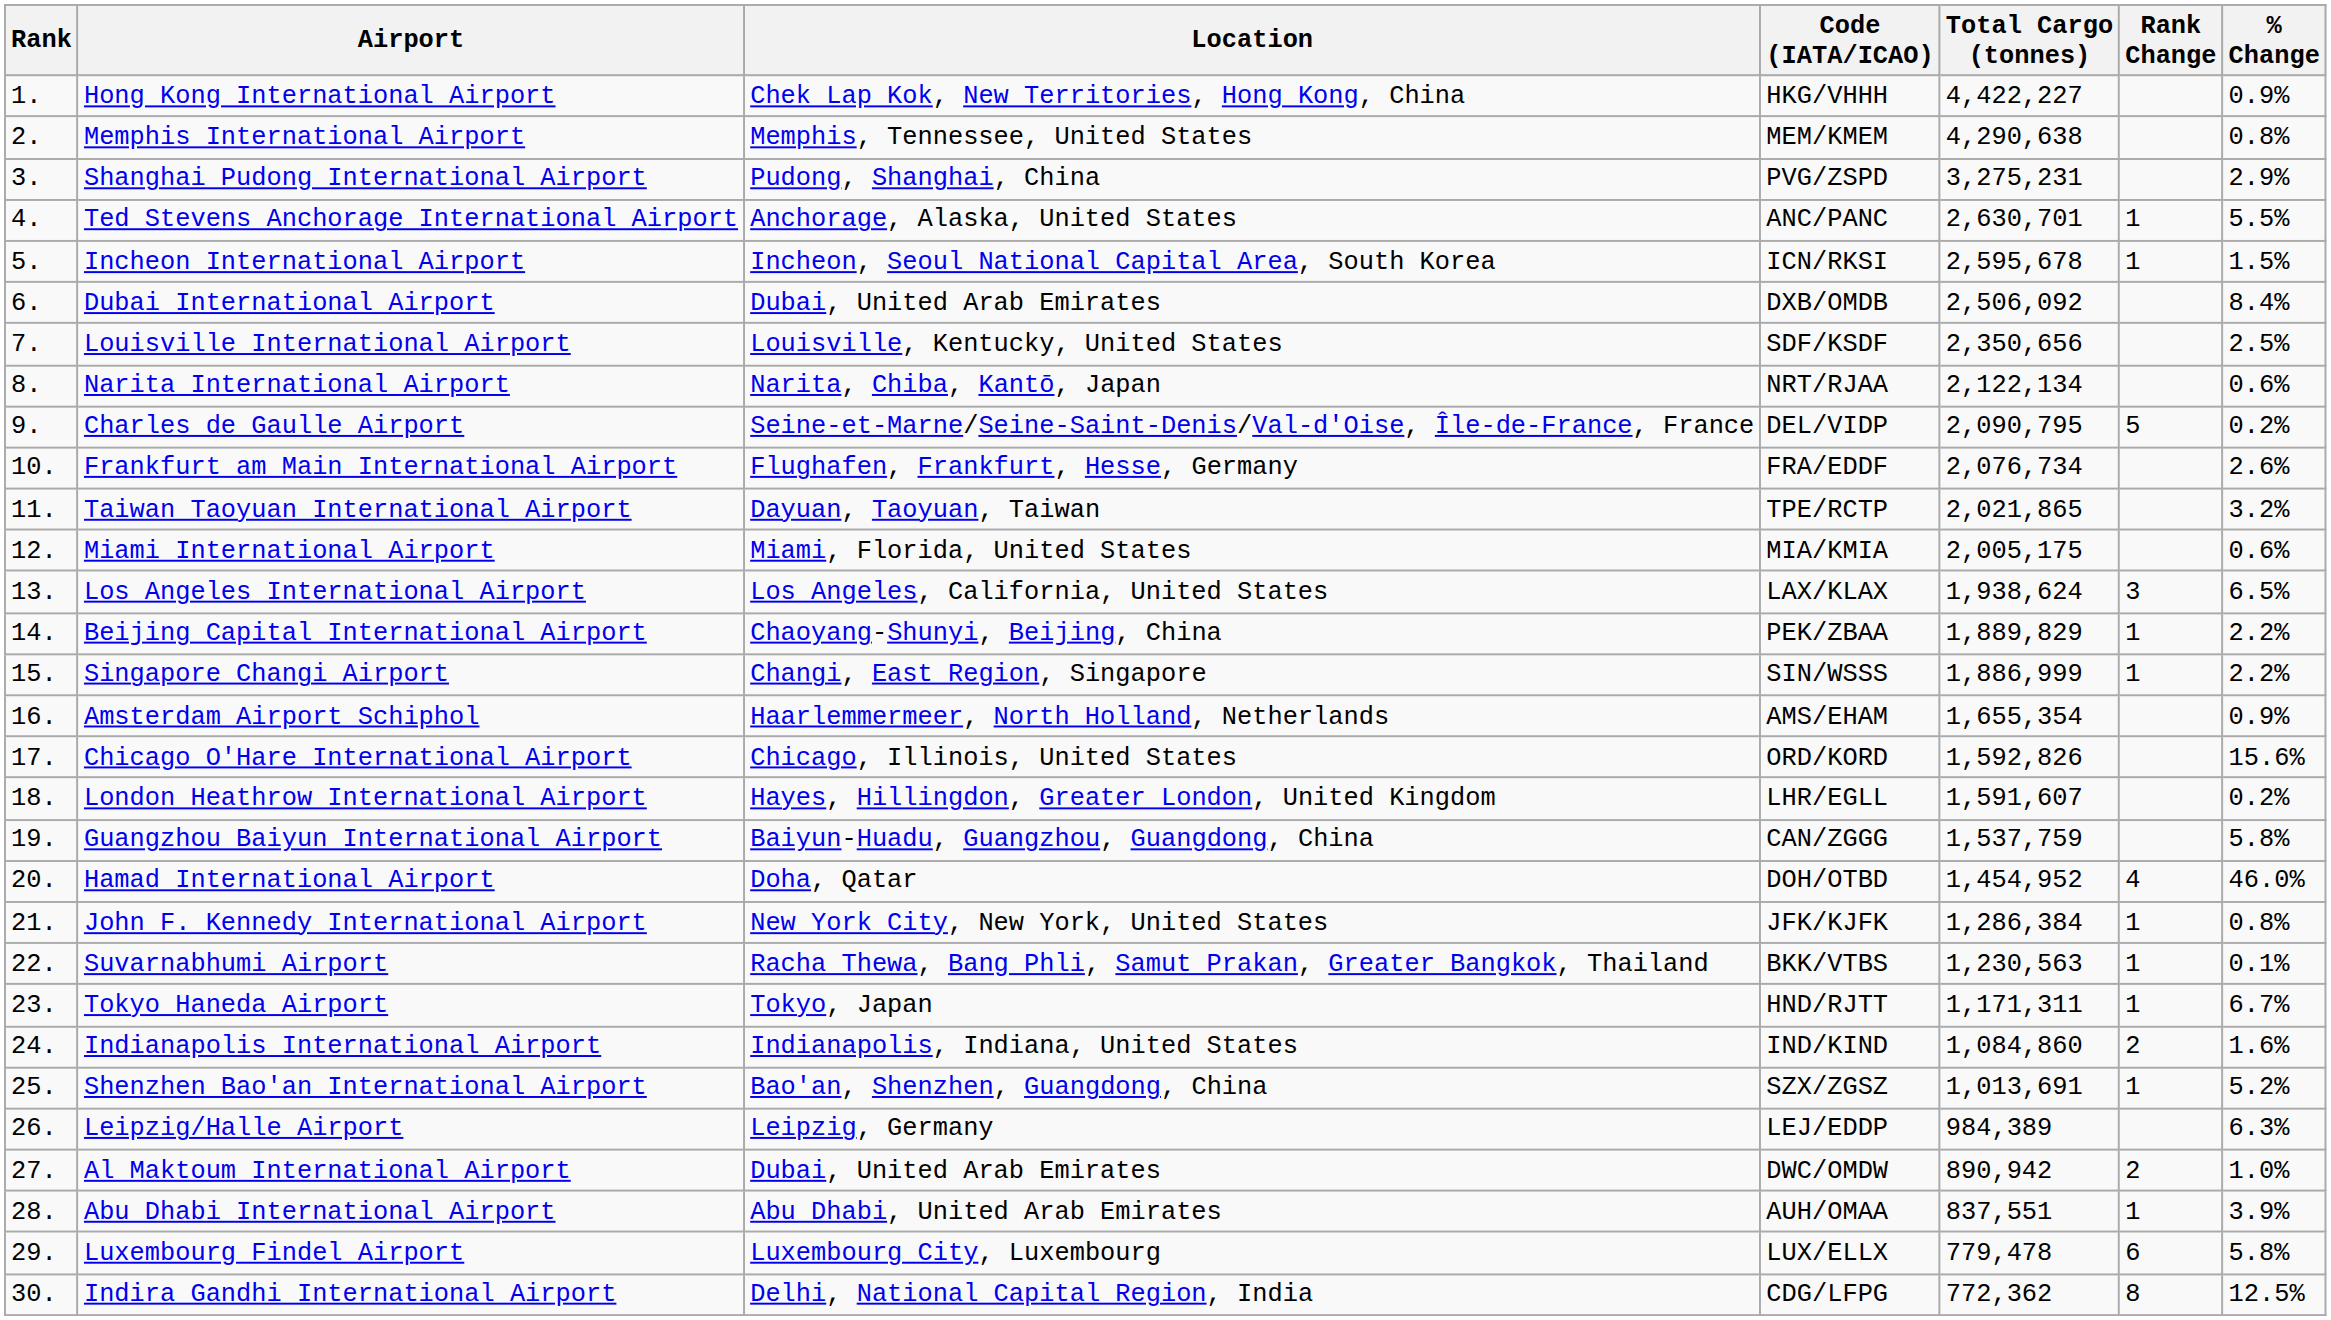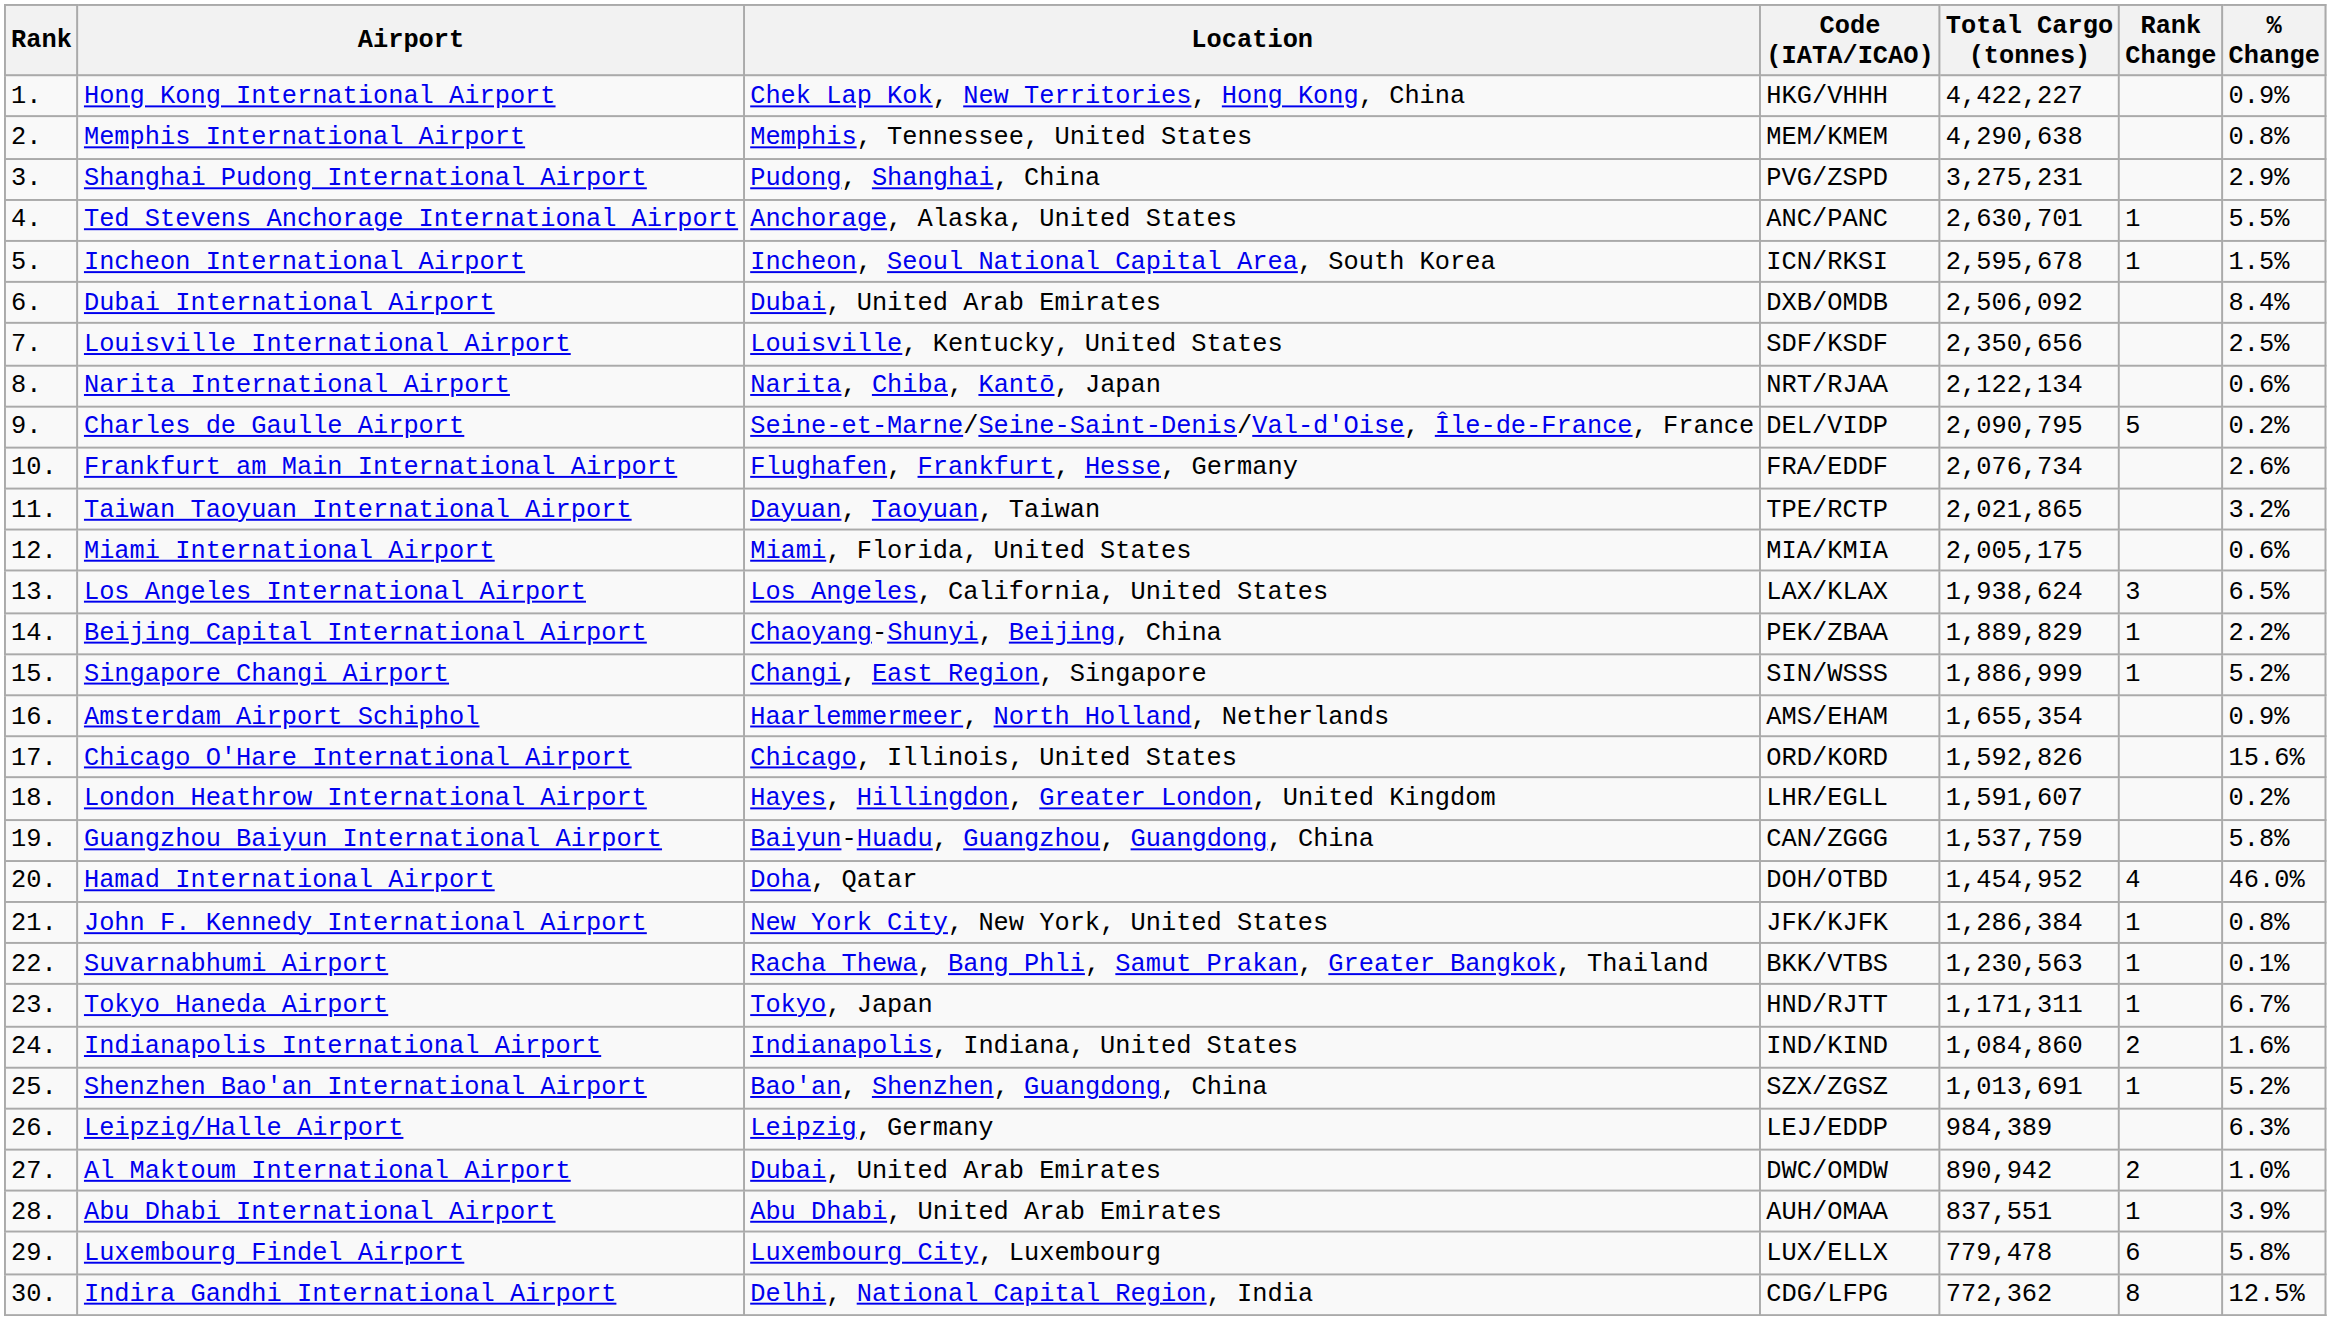Singapore Changi Airport | % Change: 2.2% -> 5.2%
